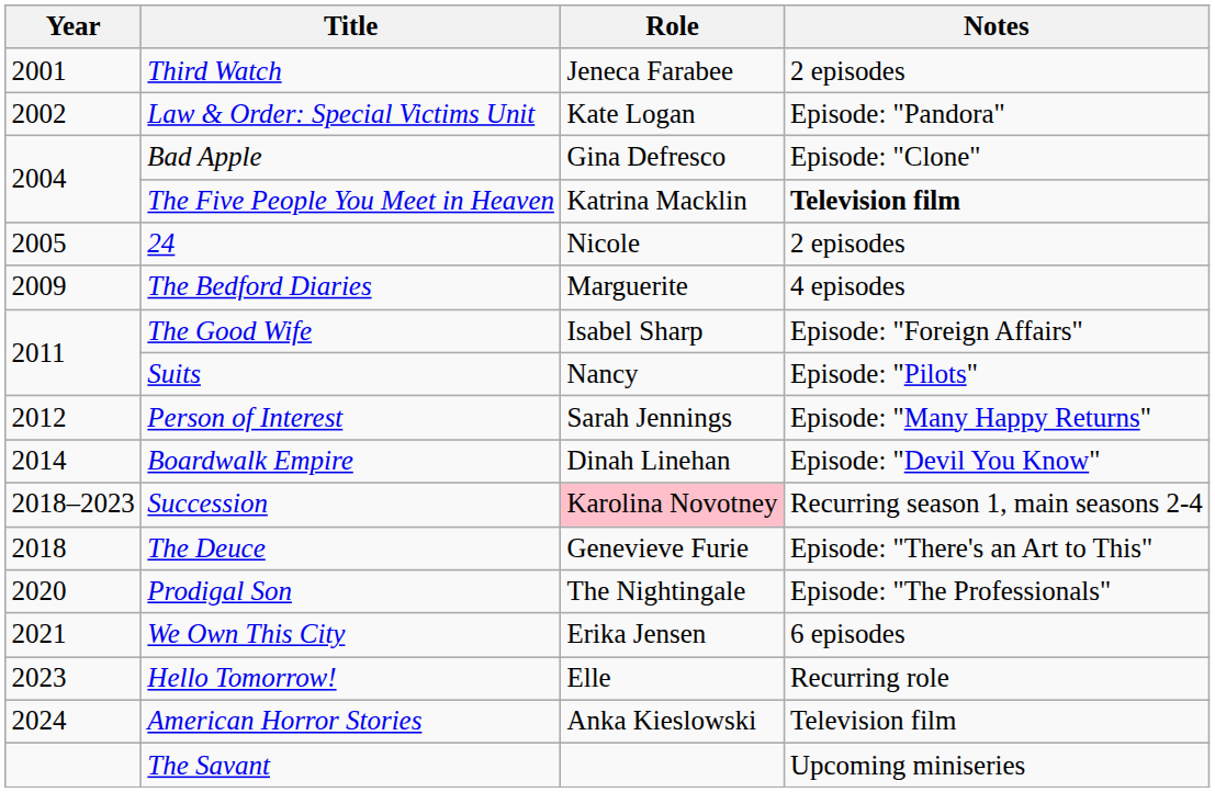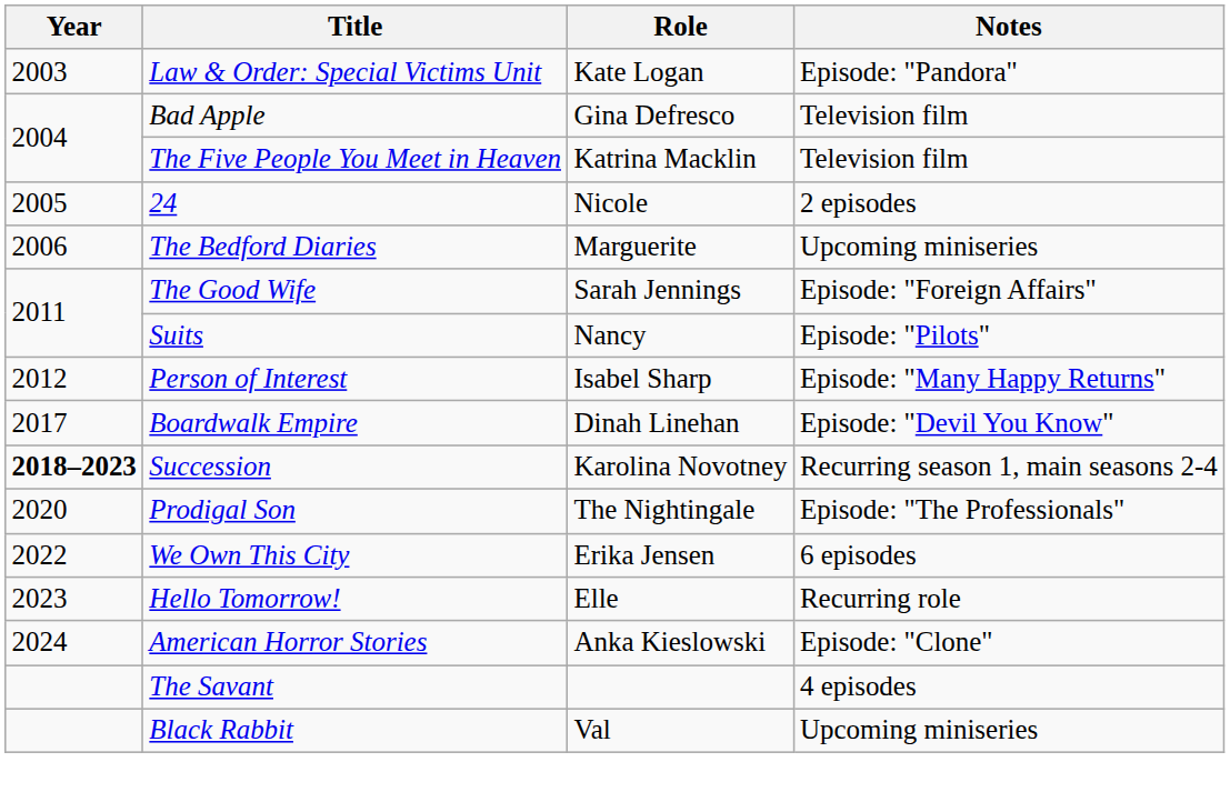- row: 2001 | Third Watch | Jeneca Farabee | 2 episodes
Law & Order: Special Victims Unit | Year: 2002 -> 2003
Bad Apple | Notes: Episode: "Clone" -> Television film
The Five People You Meet in Heaven | Notes: bold -> normal
The Bedford Diaries | Year: 2009 -> 2006
The Bedford Diaries | Notes: 4 episodes -> Upcoming miniseries
The Good Wife | Role: Isabel Sharp -> Sarah Jennings
Person of Interest | Role: Sarah Jennings -> Isabel Sharp
Boardwalk Empire | Year: 2014 -> 2017
Succession | Year: normal -> bold
Succession | Role: pink background -> no background
- row: 2018 | The Deuce | Genevieve Furie | Episode: "There's an Art to This"
We Own This City | Year: 2021 -> 2022
American Horror Stories | Notes: Television film -> Episode: "Clone"
The Savant | Notes: Upcoming miniseries -> 4 episodes
+ row: Black Rabbit | Val | Upcoming miniseries
